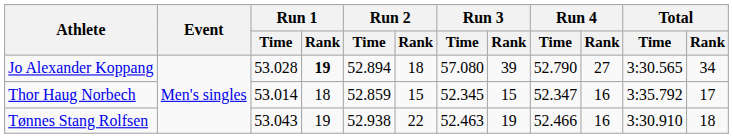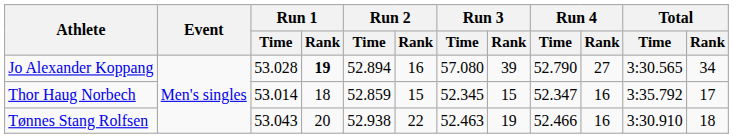Jo Alexander Koppang | Run 2 / Rank: 18 -> 16
Tønnes Stang Rolfsen | Run 1 / Rank: 19 -> 20
